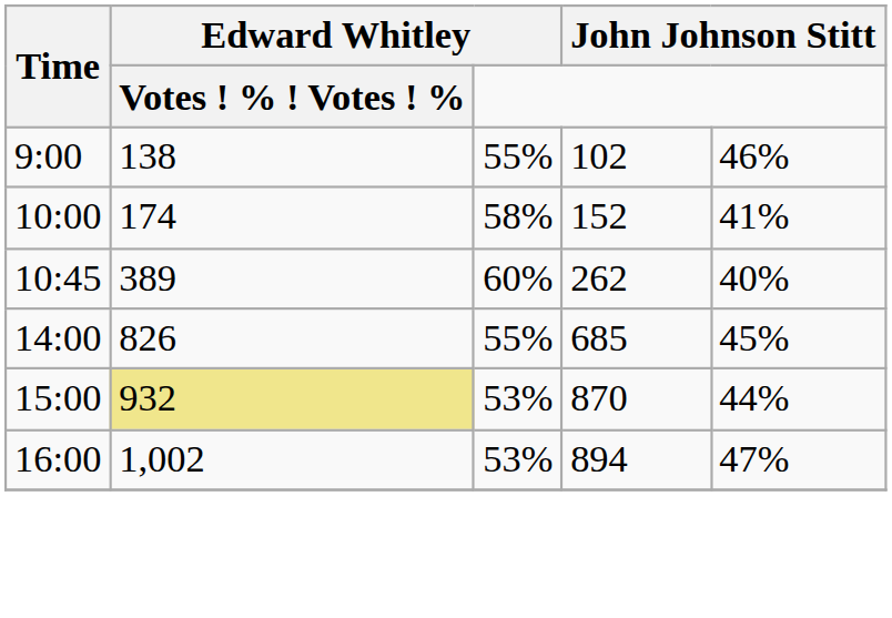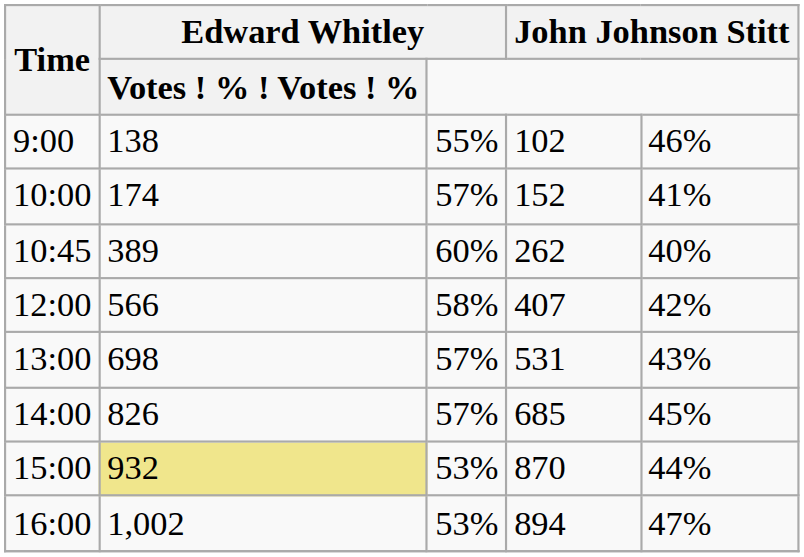10:00 | Edward Whitley: 58% -> 57%
+ row: 12:00 | 566 | 58% | 407 | 42%
+ row: 13:00 | 698 | 57% | 531 | 43%
14:00 | Edward Whitley: 55% -> 57%
